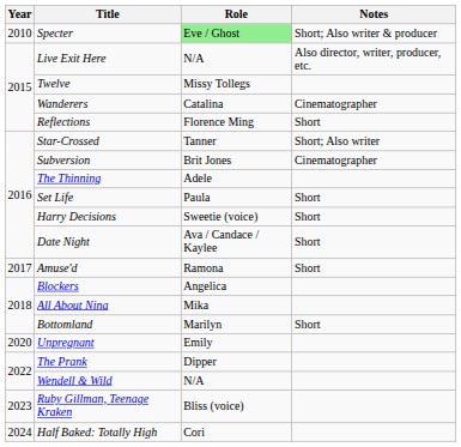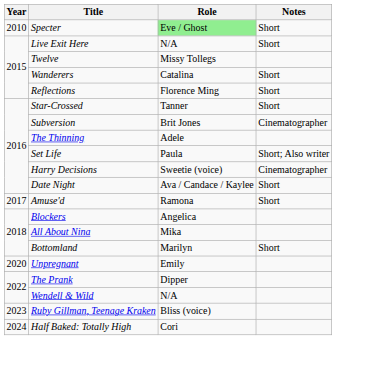Specter | Notes: Short; Also writer & producer -> Short
Live Exit Here | Notes: Also director, writer, producer, etc. -> Short
Wanderers | Notes: Cinematographer -> Short
Star-Crossed | Notes: Short; Also writer -> Short
Set Life | Notes: Short -> Short; Also writer
Harry Decisions | Notes: Short -> Cinematographer
